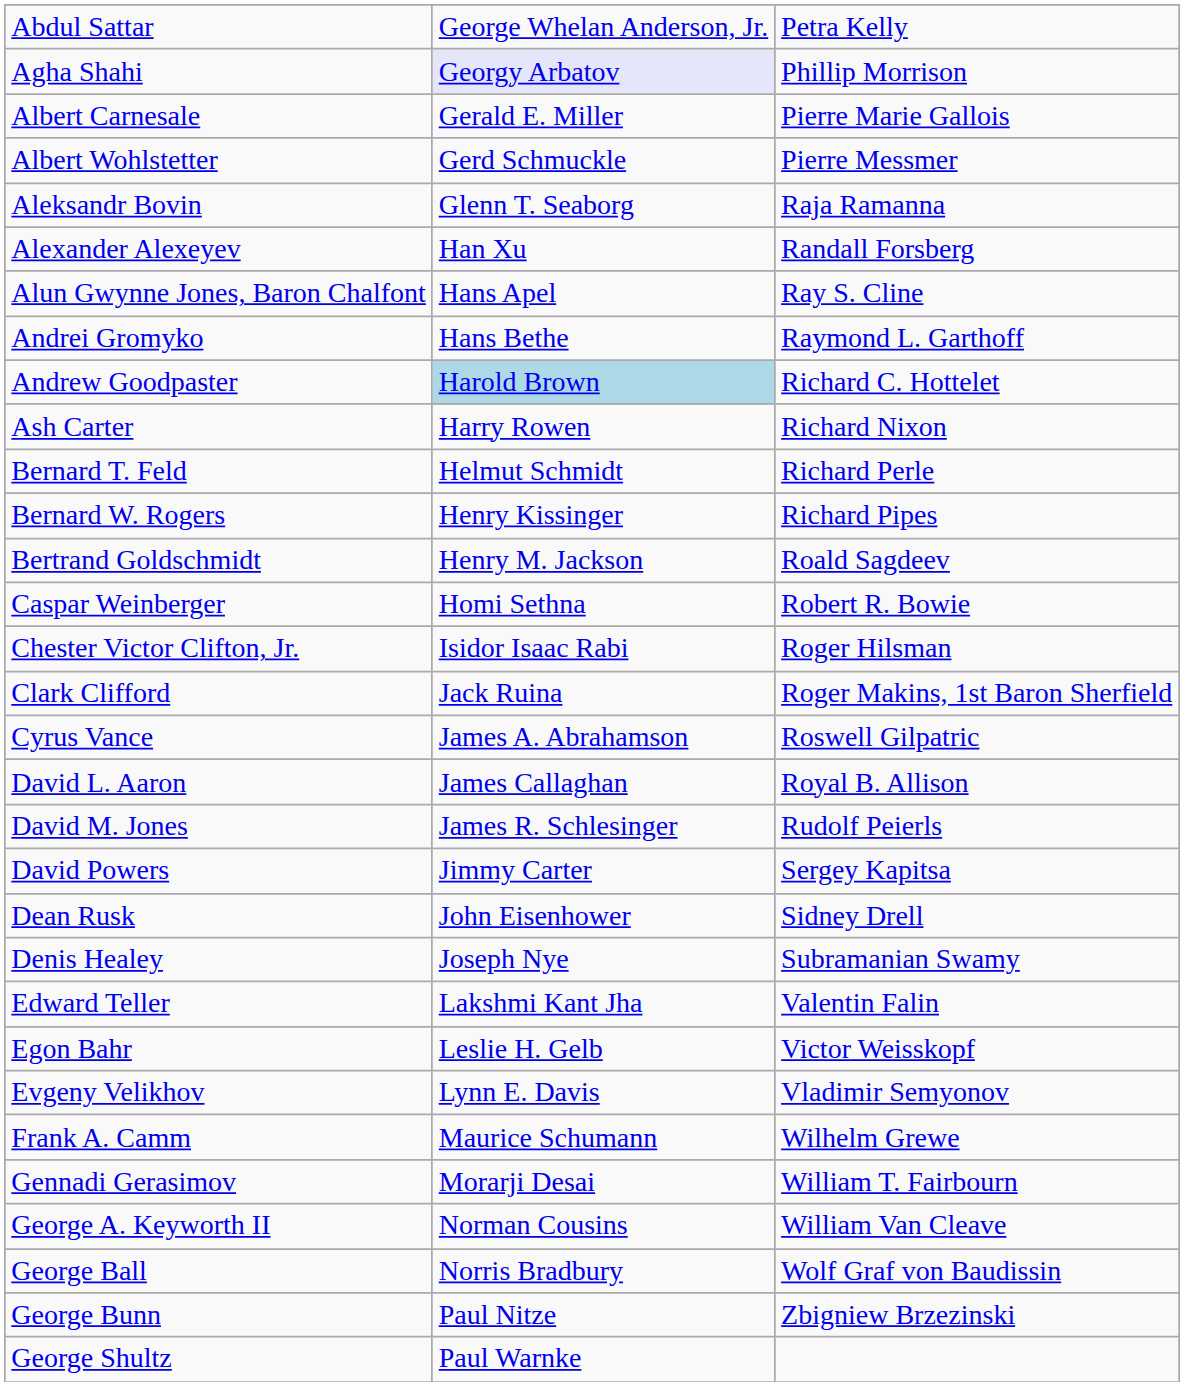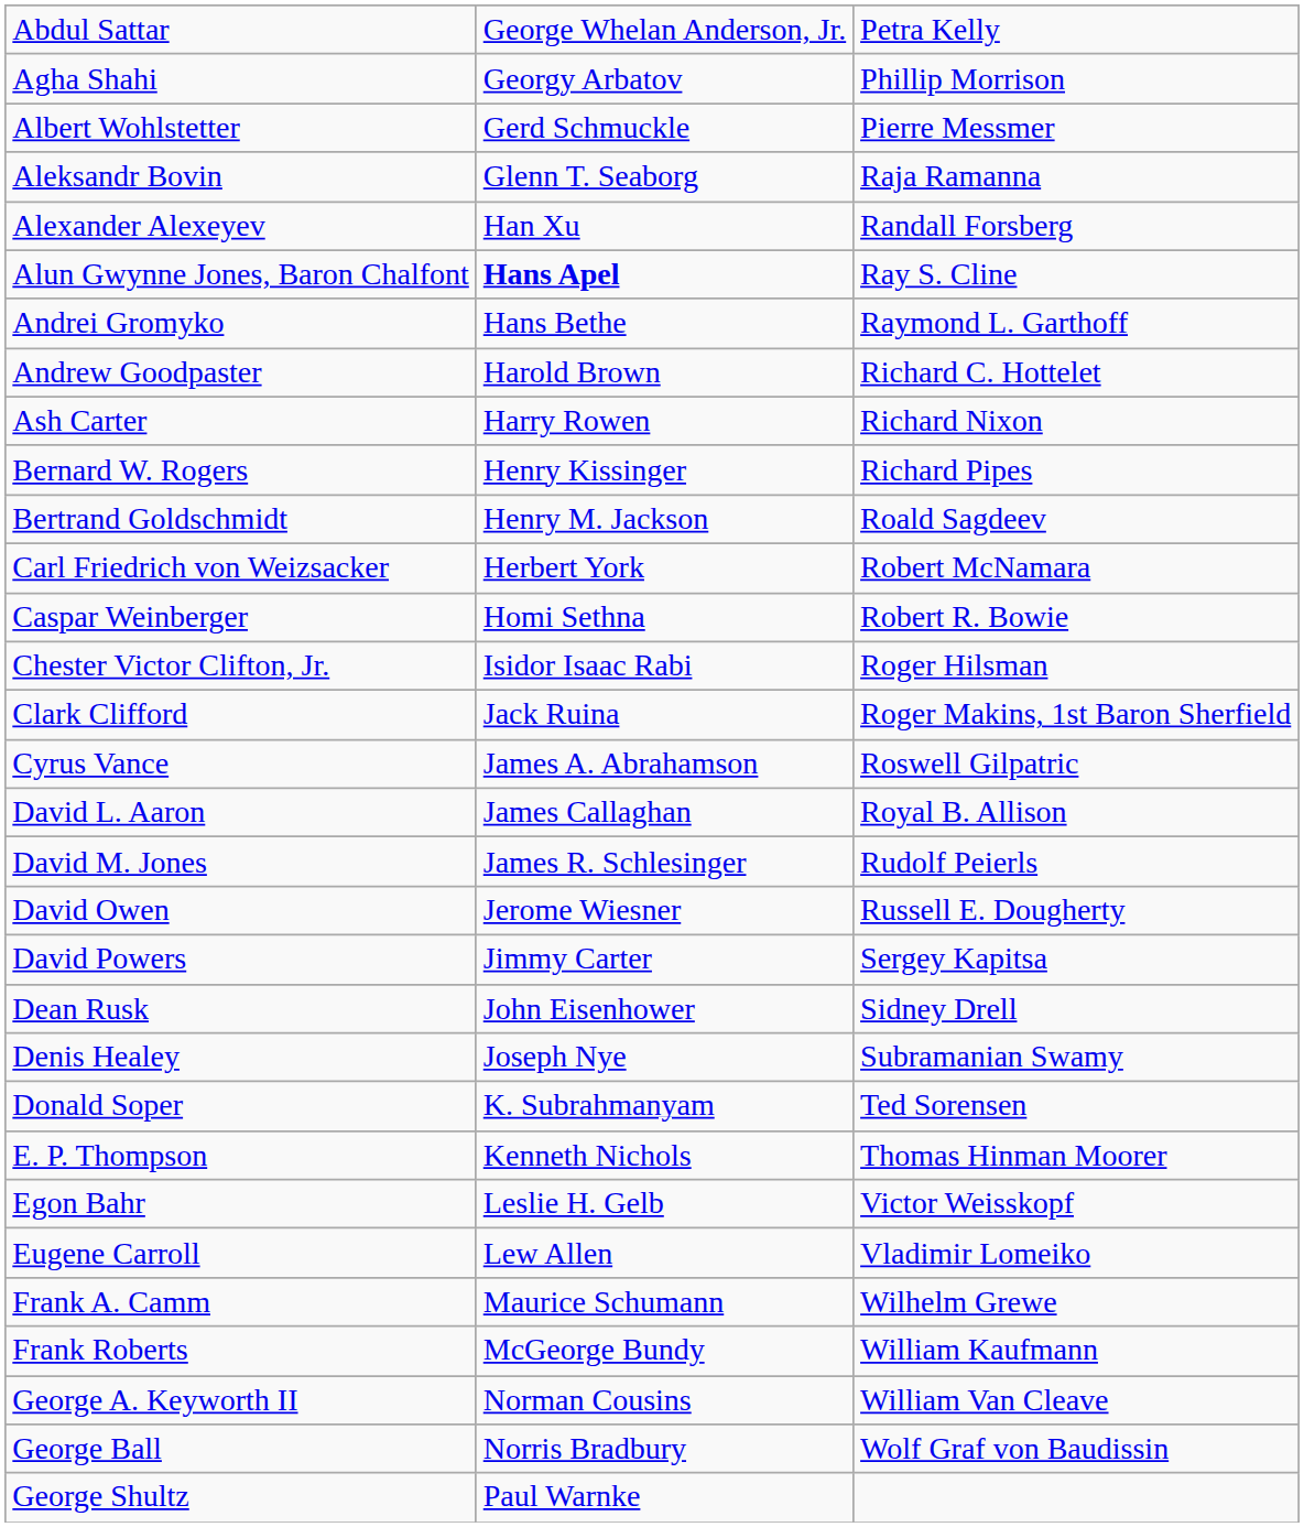Agha Shahi | column 2: lavender background -> no background
- row: Albert Carnesale | Gerald E. Miller | Pierre Marie Gallois
Alun Gwynne Jones, Baron Chalfont | column 2: normal -> bold
Andrew Goodpaster | column 2: lightblue background -> no background
- row: Bernard T. Feld | Helmut Schmidt | Richard Perle
+ row: Carl Friedrich von Weizsacker | Herbert York | Robert McNamara
+ row: David Owen | Jerome Wiesner | Russell E. Dougherty
+ row: Donald Soper | K. Subrahmanyam | Ted Sorensen
+ row: E. P. Thompson | Kenneth Nichols | Thomas Hinman Moorer
- row: Edward Teller | Lakshmi Kant Jha | Valentin Falin
+ row: Eugene Carroll | Lew Allen | Vladimir Lomeiko
- row: Evgeny Velikhov | Lynn E. Davis | Vladimir Semyonov
+ row: Frank Roberts | McGeorge Bundy | William Kaufmann
- row: Gennadi Gerasimov | Morarji Desai | William T. Fairbourn
- row: George Bunn | Paul Nitze | Zbigniew Brzezinski
